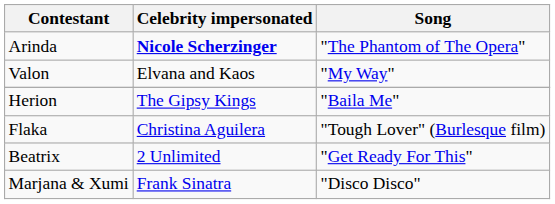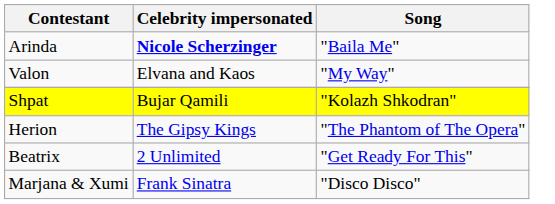Arinda | Song: "The Phantom of The Opera" -> "Baila Me"
+ row: Shpat | Bujar Qamili | "Kolazh Shkodran"
Herion | Song: "Baila Me" -> "The Phantom of The Opera"
- row: Flaka | Christina Aguilera | "Tough Lover" (Burlesque film)
